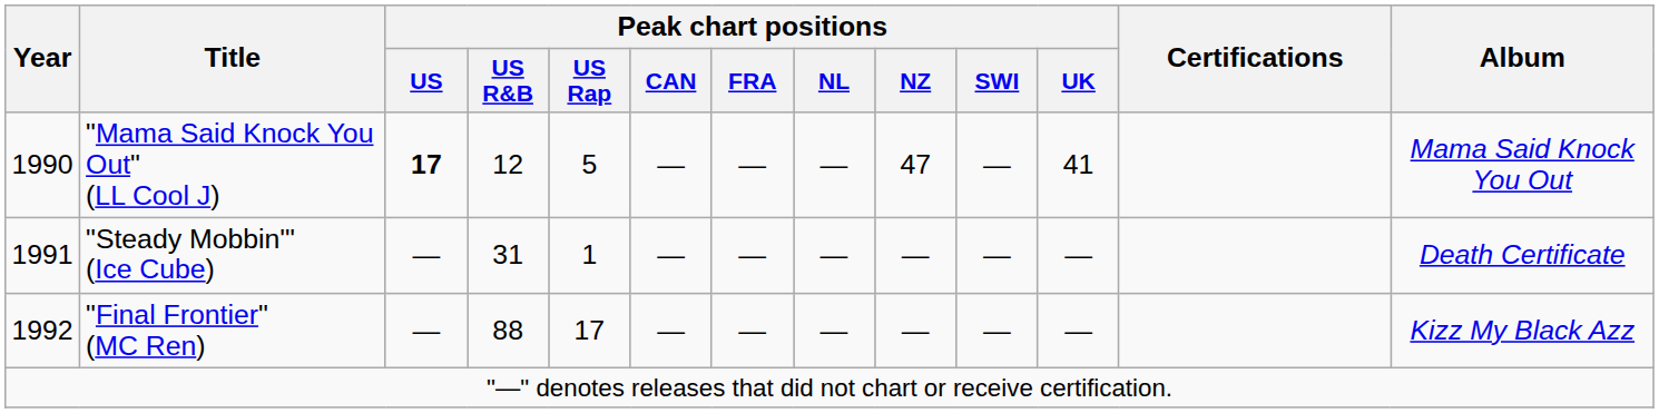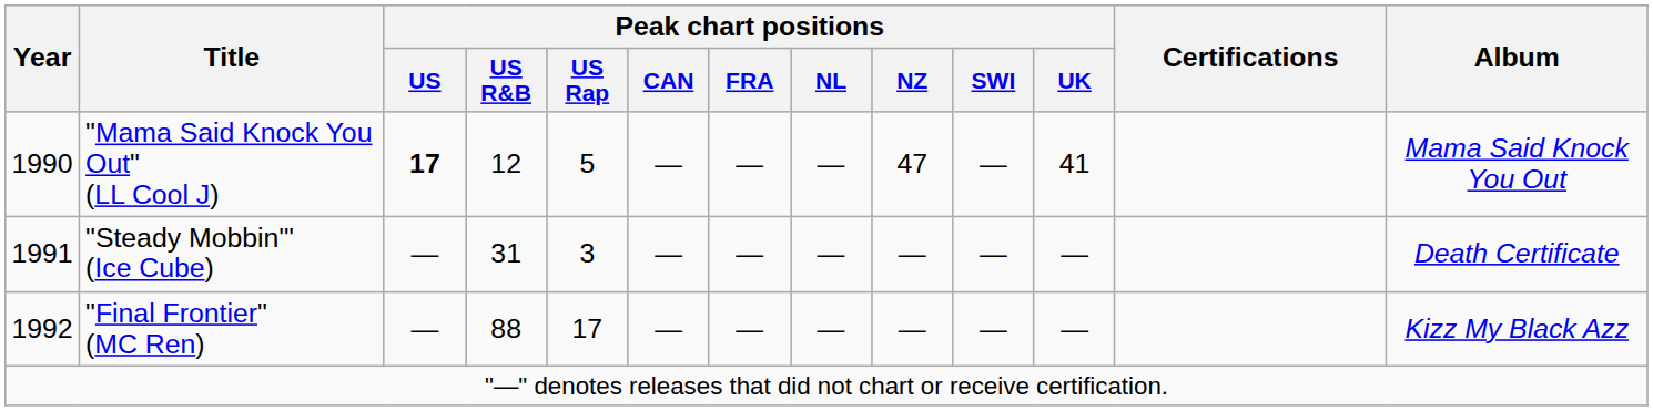"Steady Mobbin'" (Ice Cube) | Peak chart positions / US Rap: 1 -> 3
